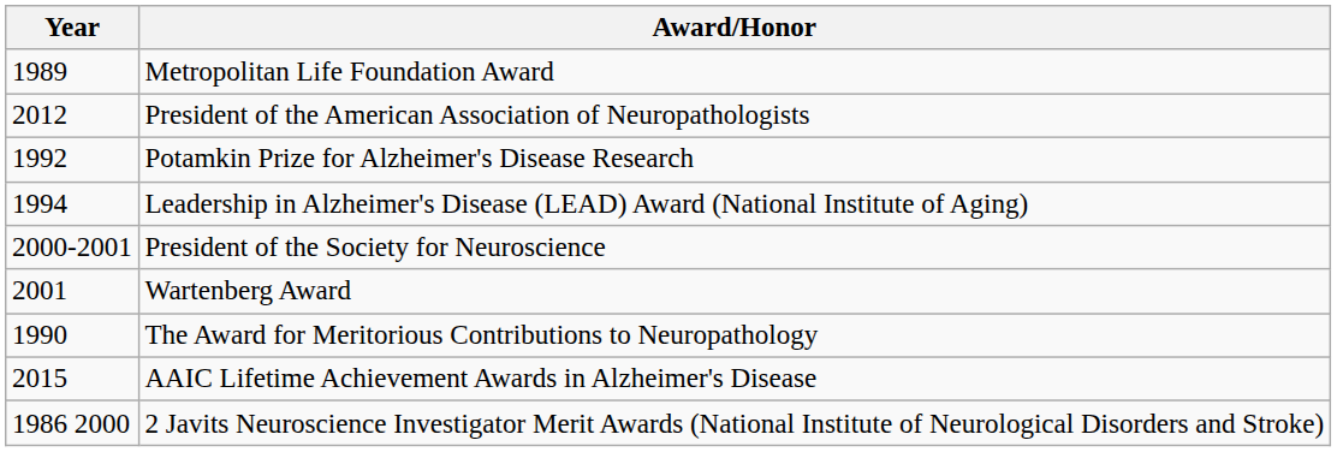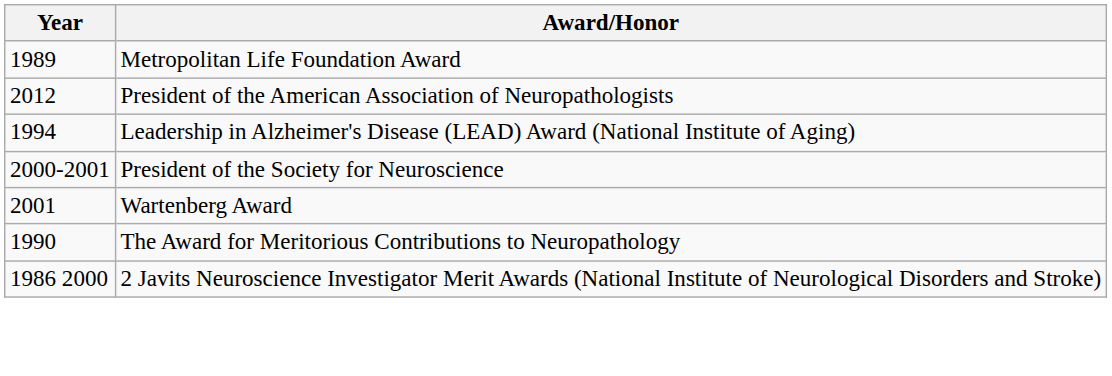- row: 1992 | Potamkin Prize for Alzheimer's Disease Research
- row: 2015 | AAIC Lifetime Achievement Awards in Alzheimer's Disease
